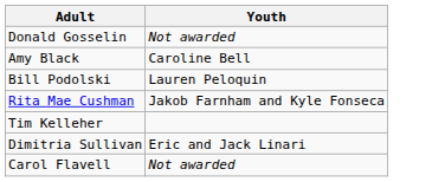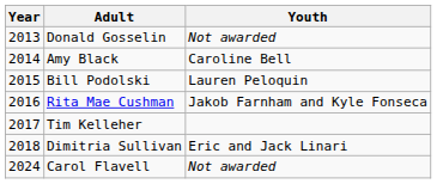+ column: Year | 2013 | 2014 | 2015 | 2016 | 2017 | 2018 | 2024
